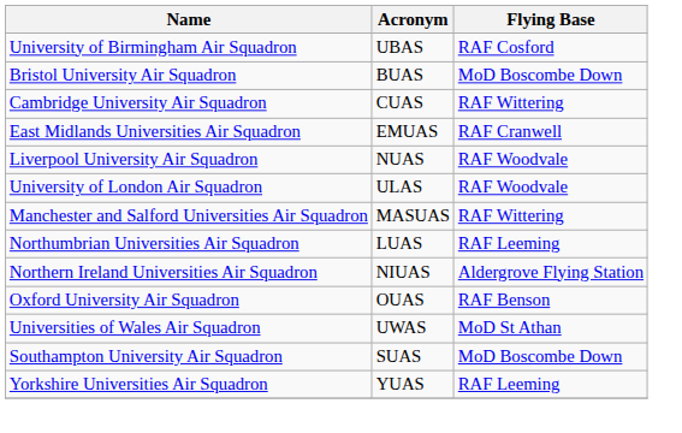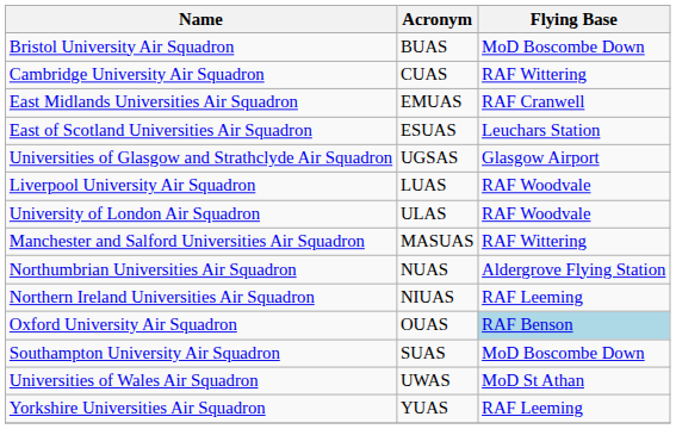- row: University of Birmingham Air Squadron | UBAS | RAF Cosford
+ row: East of Scotland Universities Air Squadron | ESUAS | Leuchars Station
+ row: Universities of Glasgow and Strathclyde Air Squadron | UGSAS | Glasgow Airport
Liverpool University Air Squadron | Acronym: NUAS -> LUAS
Northumbrian Universities Air Squadron | Acronym: LUAS -> NUAS
Northumbrian Universities Air Squadron | Flying Base: RAF Leeming -> Aldergrove Flying Station
Northern Ireland Universities Air Squadron | Flying Base: Aldergrove Flying Station -> RAF Leeming
Oxford University Air Squadron | Flying Base: no background -> lightblue background
rows swapped: Southampton University Air Squadron <-> Universities of Wales Air Squadron
